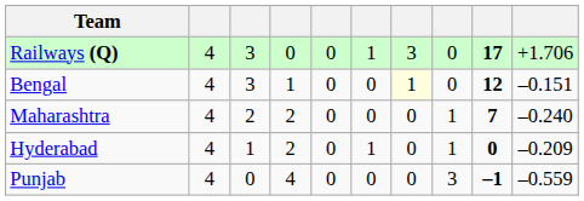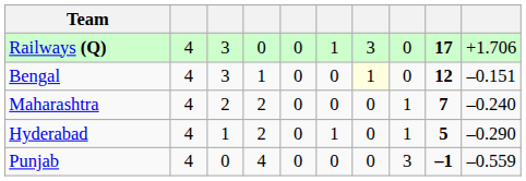Hyderabad | column 9: 0 -> 5
Hyderabad | column 10: –0.209 -> –0.290
